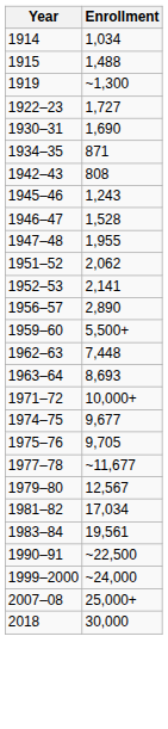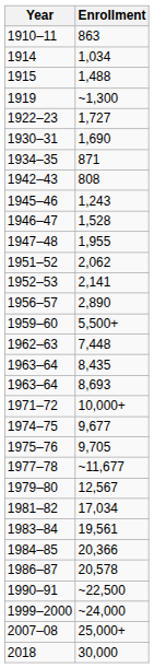+ row: 1910–11 | 863
+ row: 1963–64 | 8,435
+ row: 1984–85 | 20,366
+ row: 1986–87 | 20,578
